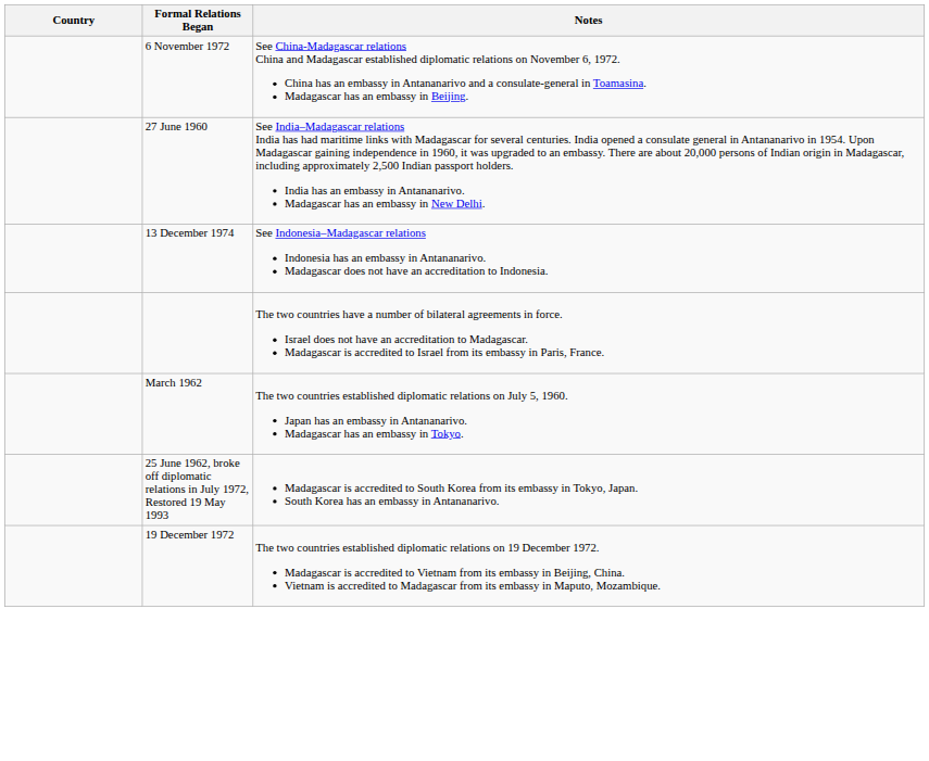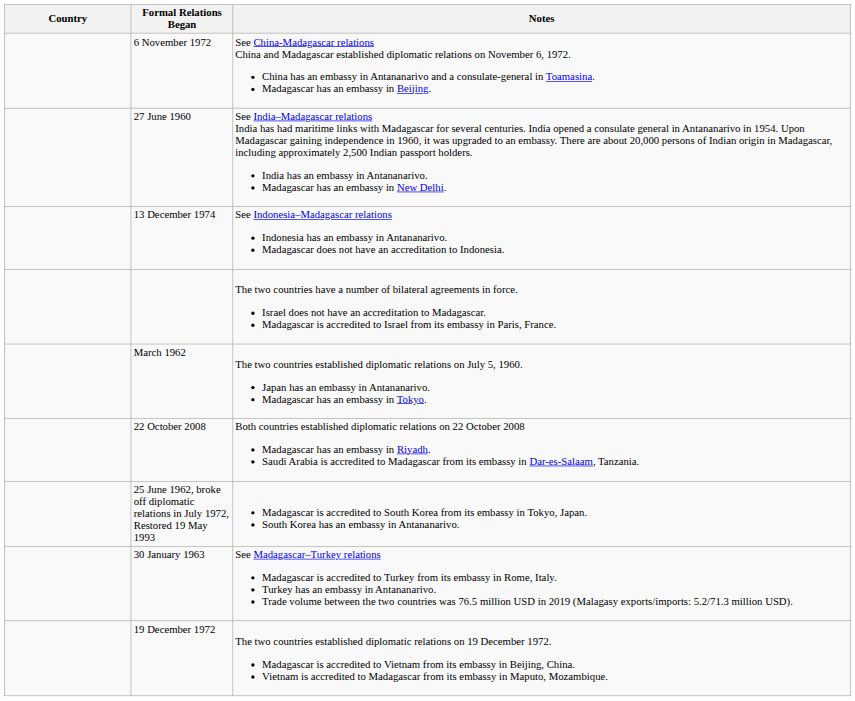+ row: 22 October 2008 | Both countries established diplomatic relations on 22 October 2008 Madagascar has an embassy in Riyadh. Saudi Arabia is accredited to Madagascar from its embassy in Dar-es-Salaam, Tanzania.
+ row: 30 January 1963 | See Madagascar–Turkey relations Madagascar is accredited to Turkey from its embassy in Rome, Italy. Turkey has an embassy in Antananarivo. Trade volume between the two countries was 76.5 million USD in 2019 (Malagasy exports/imports: 5.2/71.3 million USD).
